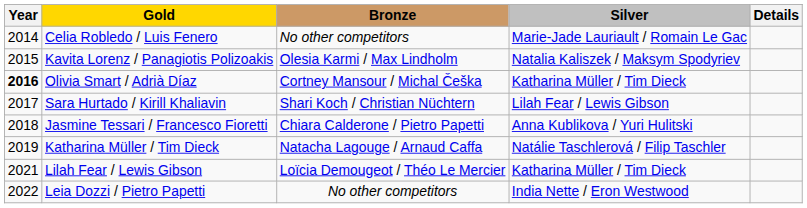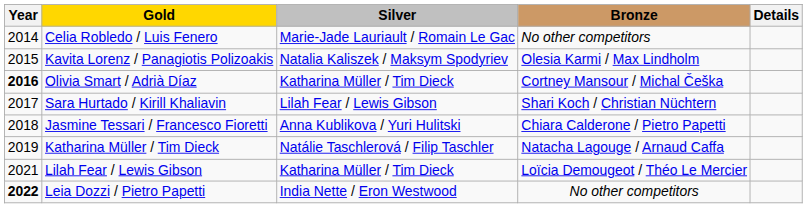columns swapped: Silver <-> Bronze
Leia Dozzi / Pietro Papetti | Year: normal -> bold
